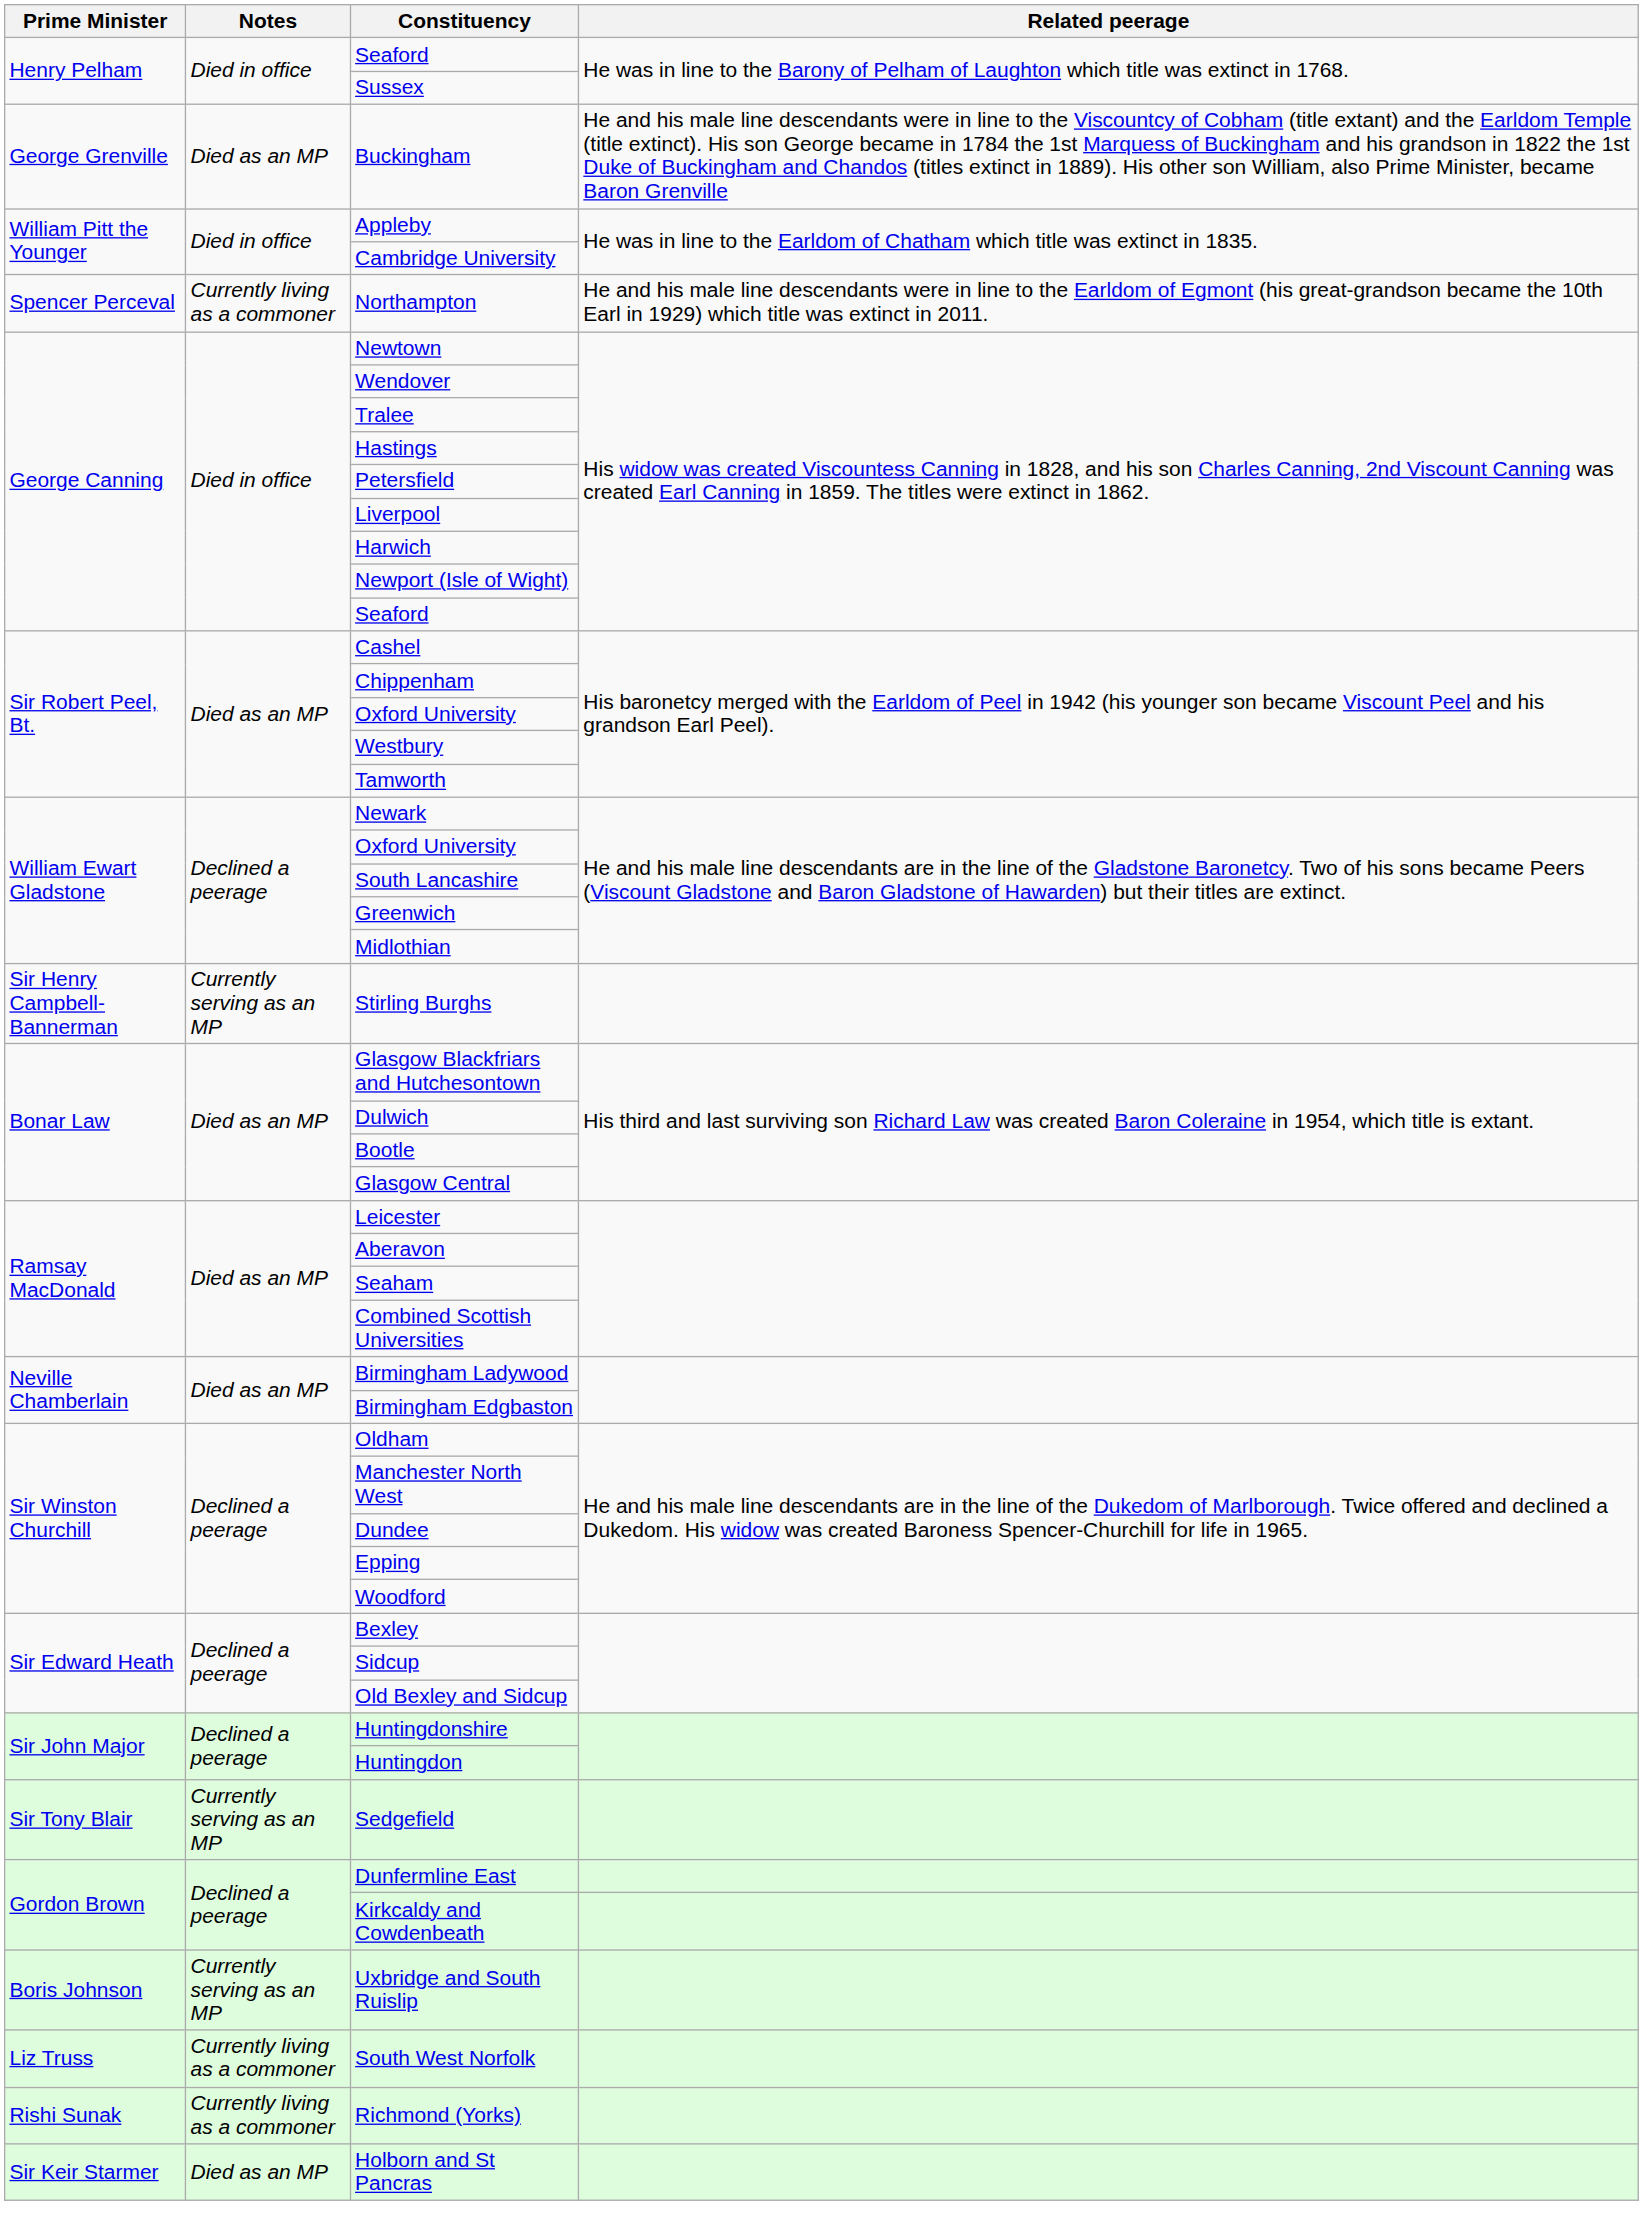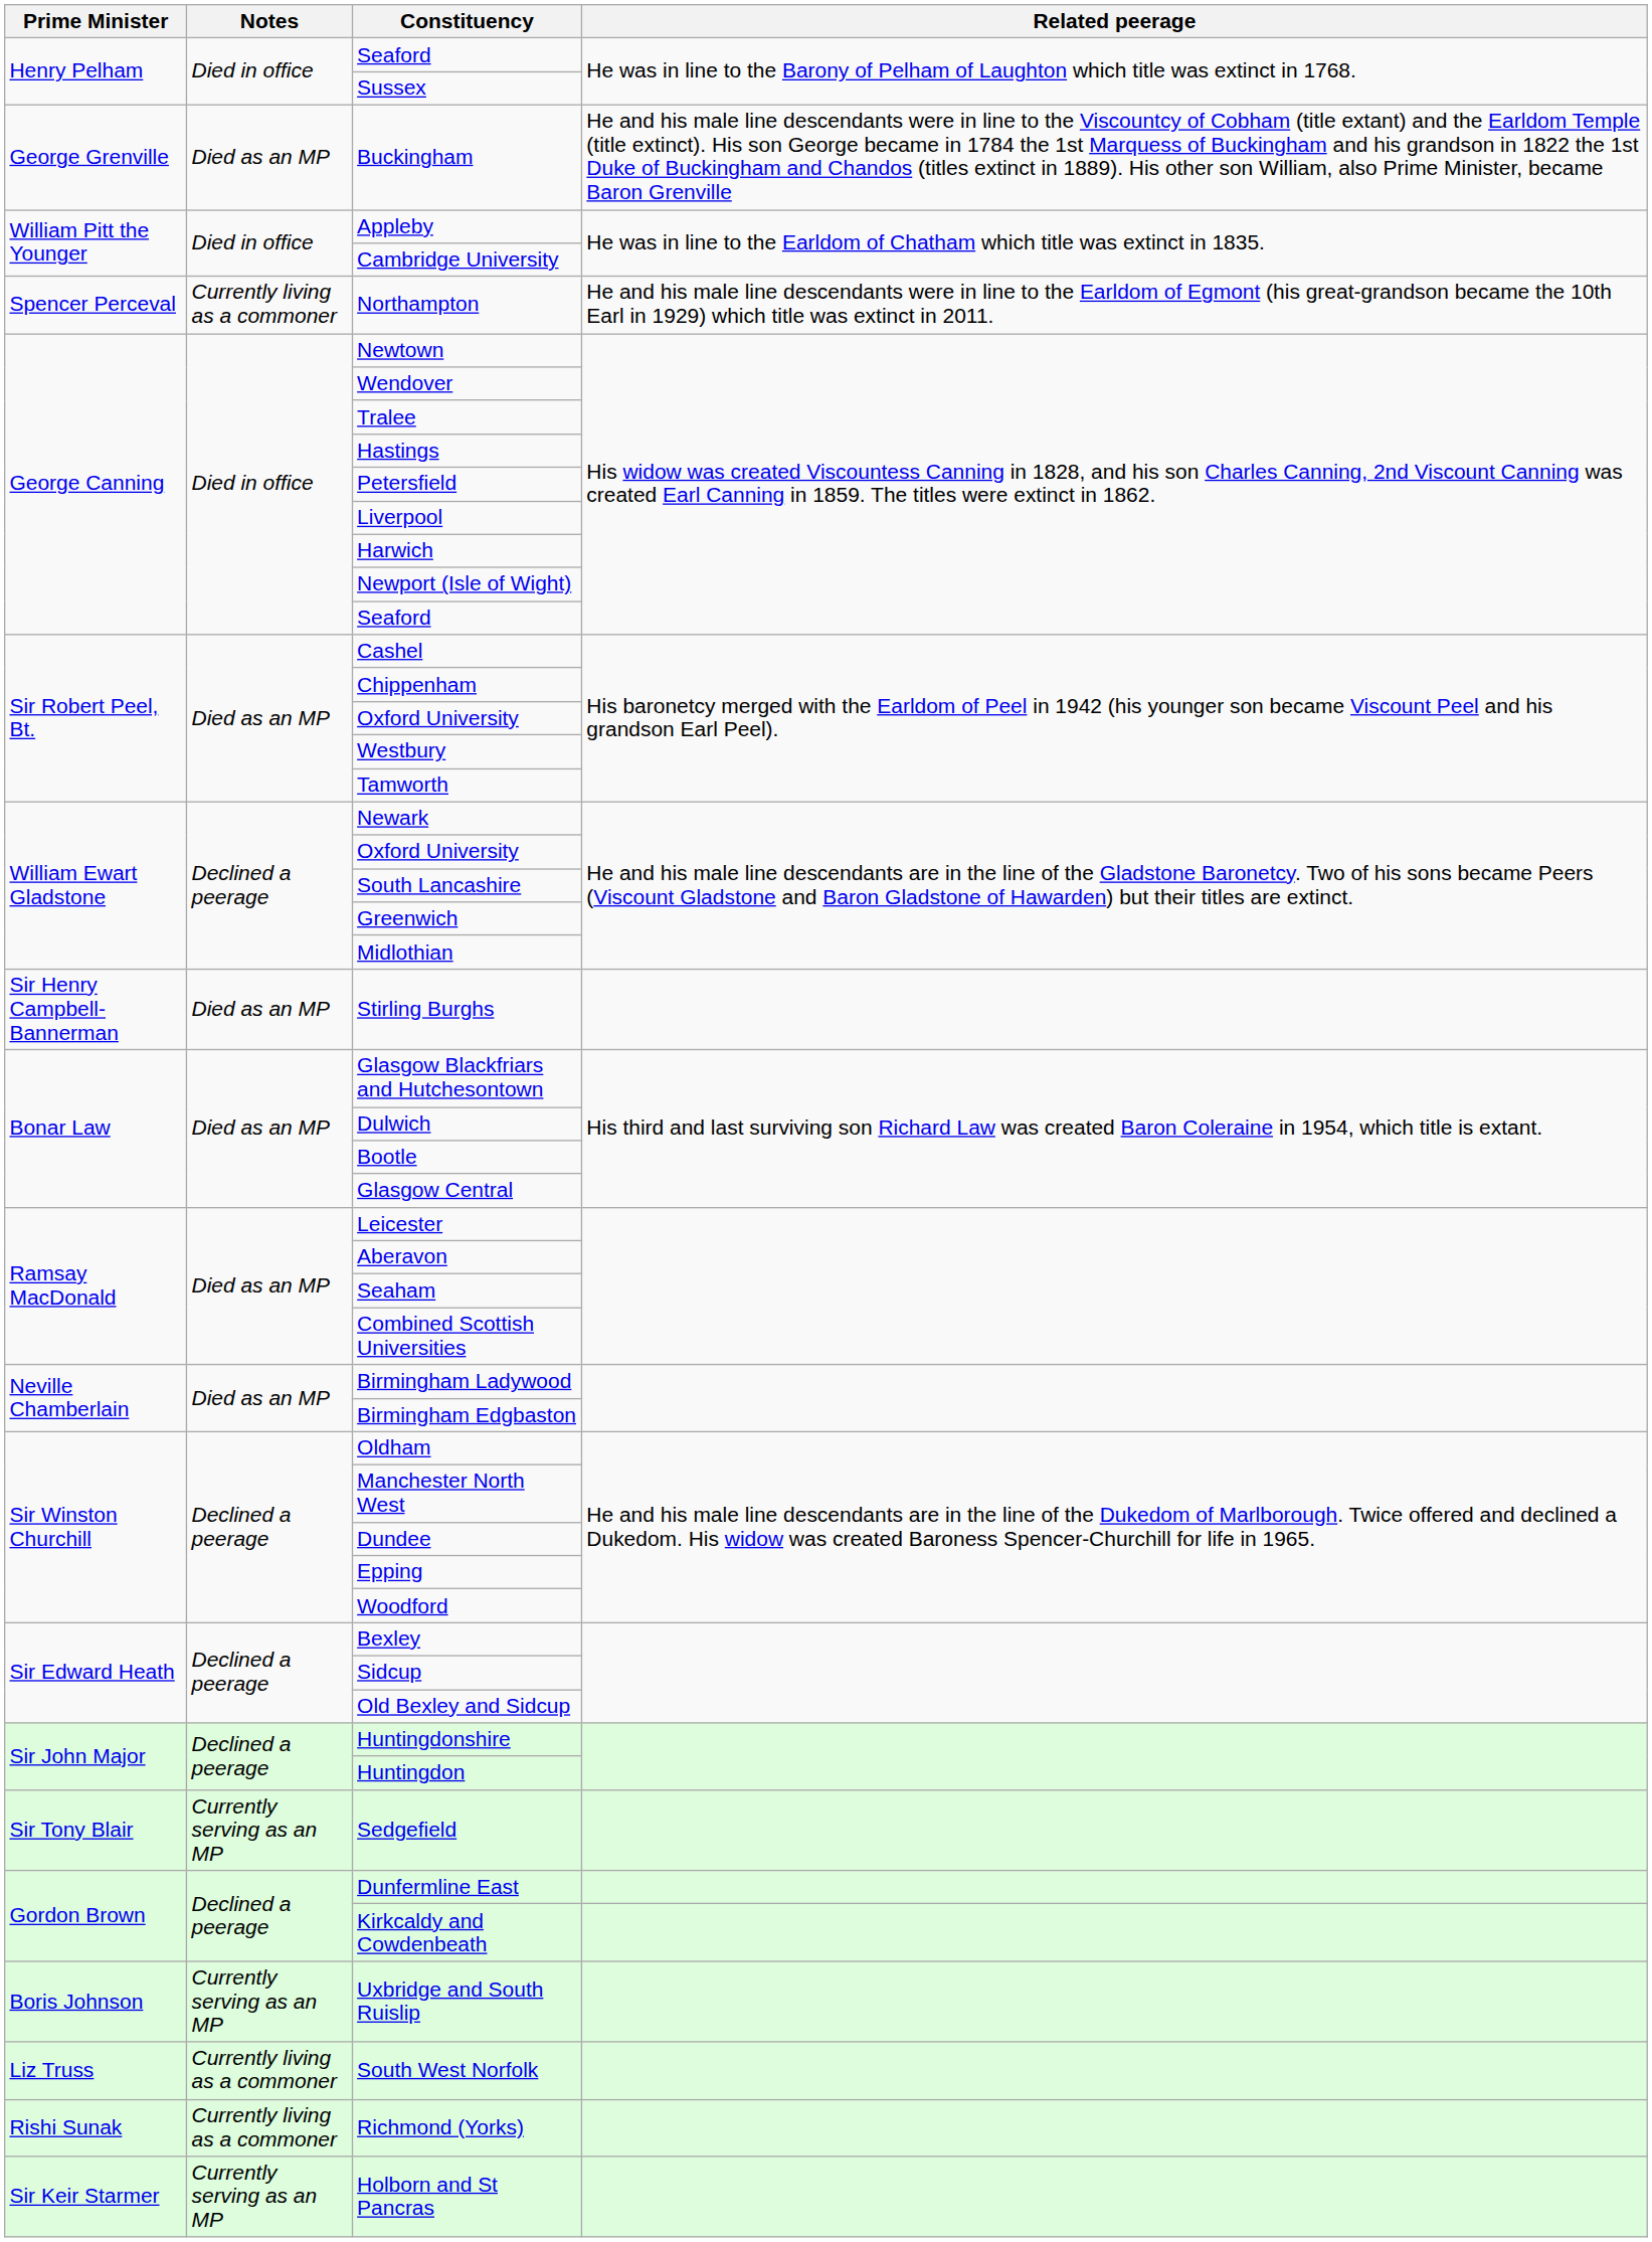Stirling Burghs | Notes: Currently serving as an MP -> Died as an MP
Holborn and St Pancras | Notes: Died as an MP -> Currently serving as an MP
